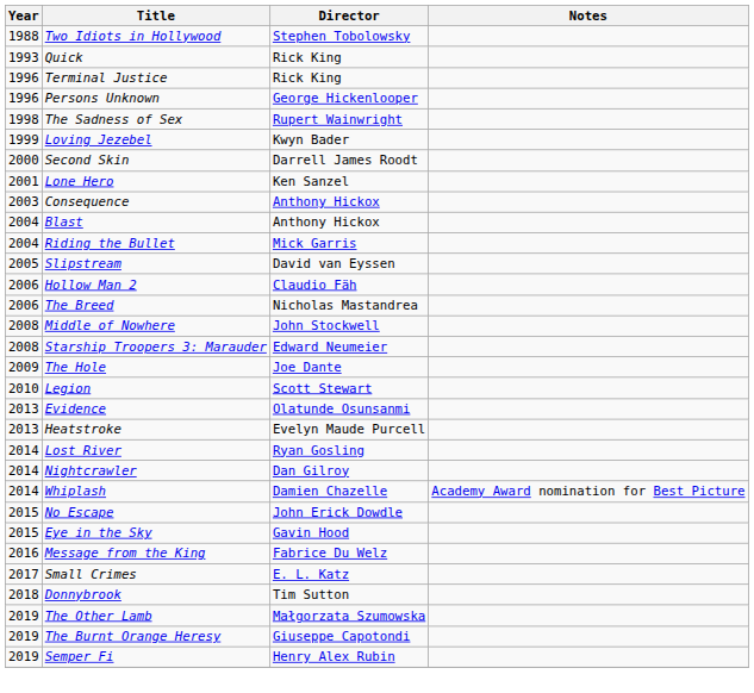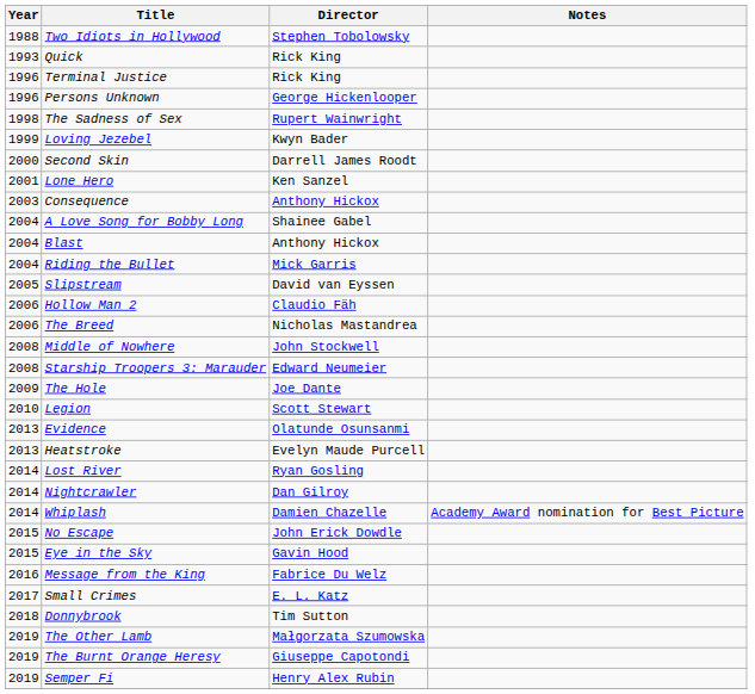+ row: 2004 | A Love Song for Bobby Long | Shainee Gabel
